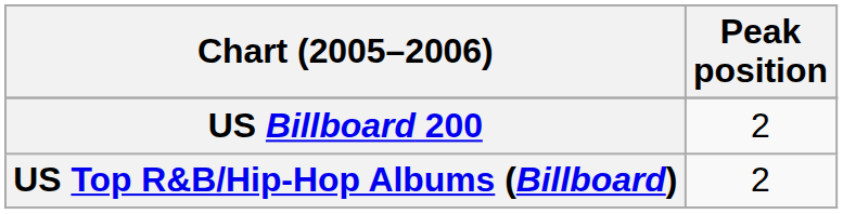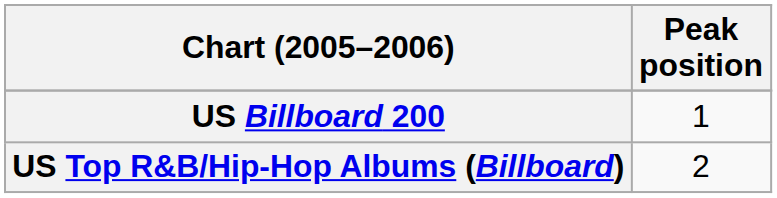US Billboard 200 | Peak position: 2 -> 1
